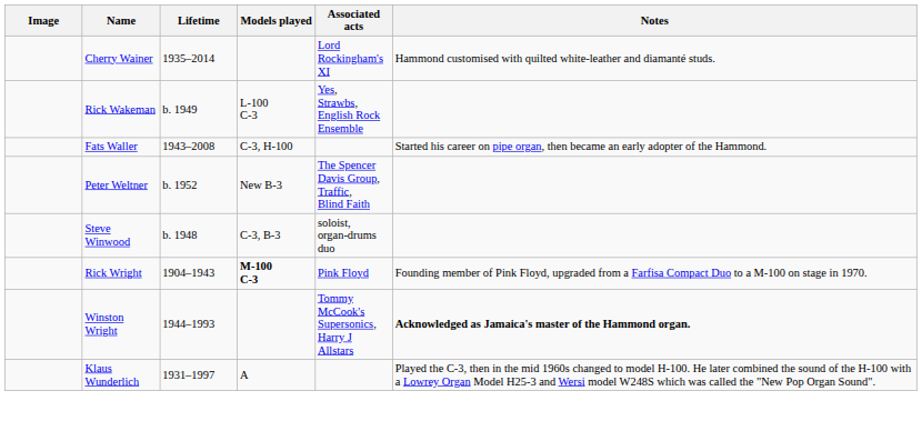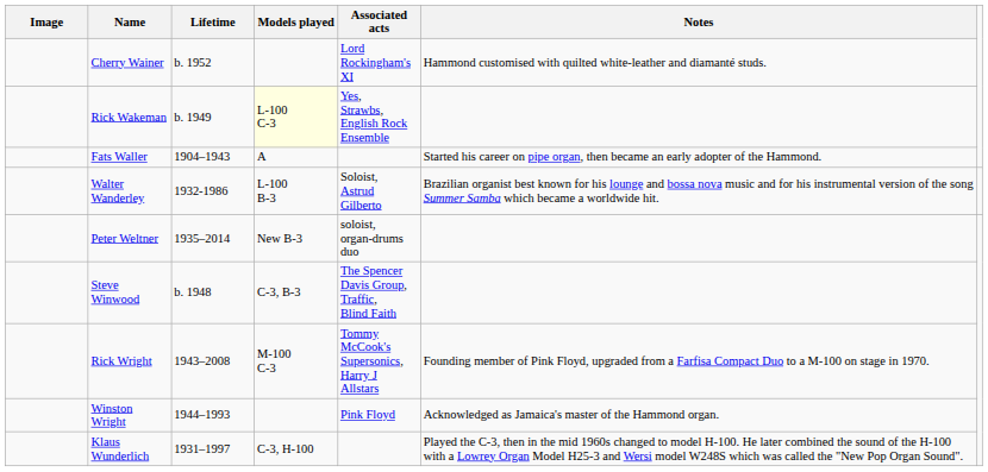Cherry Wainer | Lifetime: 1935–2014 -> b. 1952
Rick Wakeman | Models played: no background -> lightyellow background
Fats Waller | Lifetime: 1943–2008 -> 1904–1943
Fats Waller | Models played: C-3, H-100 -> A
+ row: Walter Wanderley | 1932-1986 | L-100 B-3 | Soloist, Astrud Gilberto | Brazilian organist best known for his lounge and bossa nova music and for his instrumental version of the song Summer Samba which became a worldwide hit.
Peter Weltner | Lifetime: b. 1952 -> 1935–2014
Peter Weltner | Associated acts: The Spencer Davis Group, Traffic, Blind Faith -> soloist, organ-drums duo
Steve Winwood | Associated acts: soloist, organ-drums duo -> The Spencer Davis Group, Traffic, Blind Faith
Rick Wright | Lifetime: 1904–1943 -> 1943–2008
Rick Wright | Models played: bold -> normal
Rick Wright | Associated acts: Pink Floyd -> Tommy McCook's Supersonics, Harry J Allstars
Winston Wright | Associated acts: Tommy McCook's Supersonics, Harry J Allstars -> Pink Floyd
Winston Wright | Notes: bold -> normal
Klaus Wunderlich | Models played: A -> C-3, H-100
